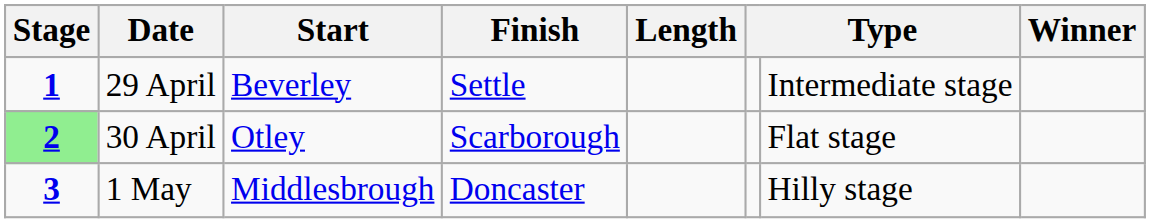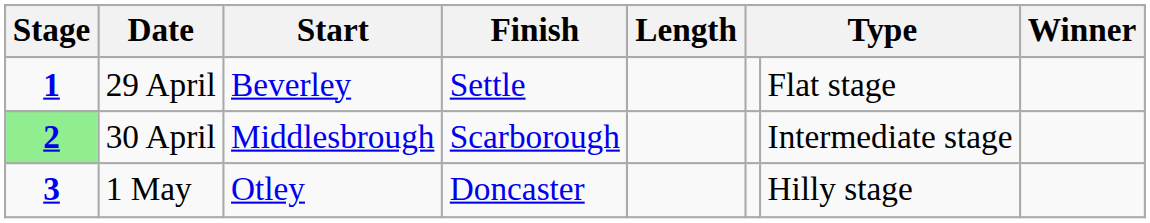29 April | column 7: Intermediate stage -> Flat stage
30 April | Start: Otley -> Middlesbrough
30 April | column 7: Flat stage -> Intermediate stage
1 May | Start: Middlesbrough -> Otley
